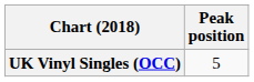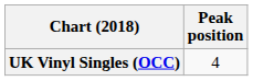UK Vinyl Singles (OCC) | Peak position: 5 -> 4
